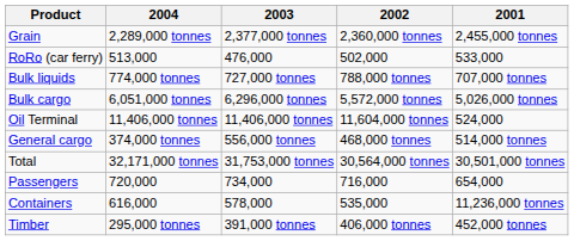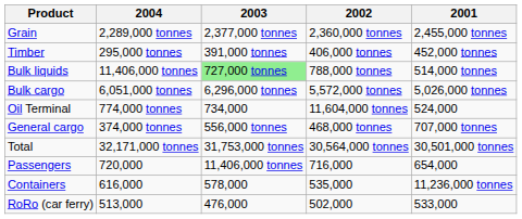rows swapped: Timber <-> RoRo (car ferry)
Bulk liquids | 2004: 774,000 tonnes -> 11,406,000 tonnes
Bulk liquids | 2003: no background -> lightgreen background
Bulk liquids | 2001: 707,000 tonnes -> 514,000 tonnes
Oil Terminal | 2004: 11,406,000 tonnes -> 774,000 tonnes
Oil Terminal | 2003: 11,406,000 tonnes -> 734,000
General cargo | 2001: 514,000 tonnes -> 707,000 tonnes
Passengers | 2003: 734,000 -> 11,406,000 tonnes
